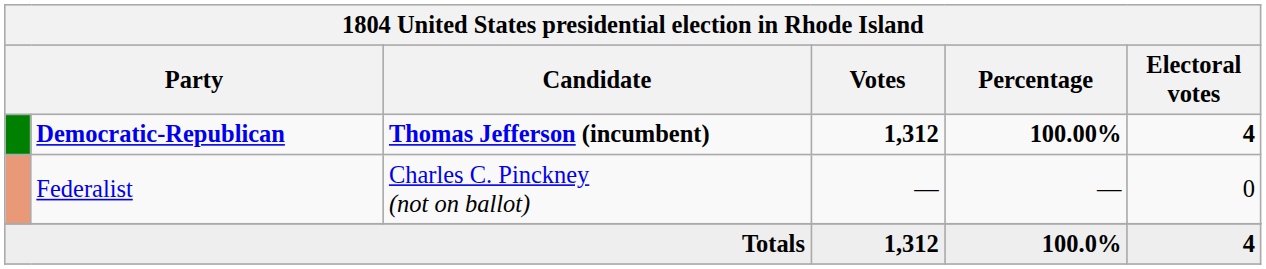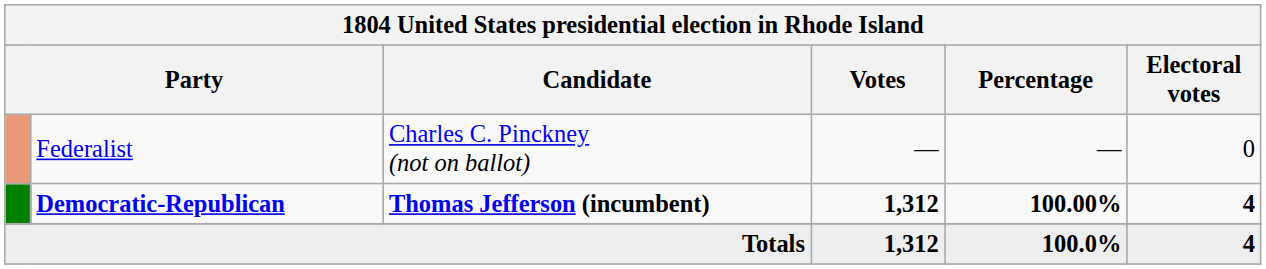rows swapped: Democratic-Republican <-> Federalist
